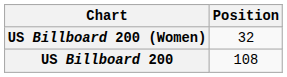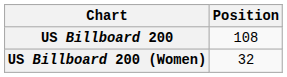rows swapped: US Billboard 200 <-> US Billboard 200 (Women)
